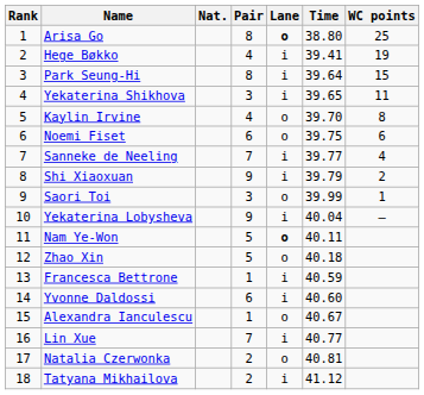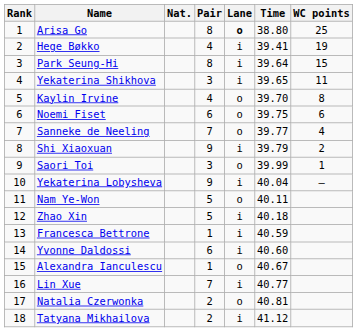Sanneke de Neeling | Lane: i -> o
Nam Ye-Won | Lane: bold -> normal
Zhao Xin | Lane: o -> i
